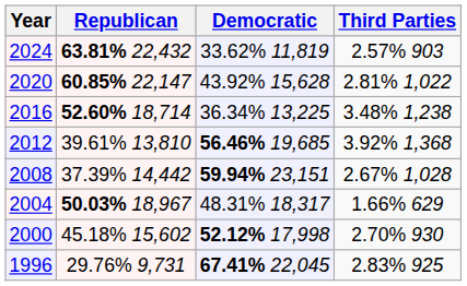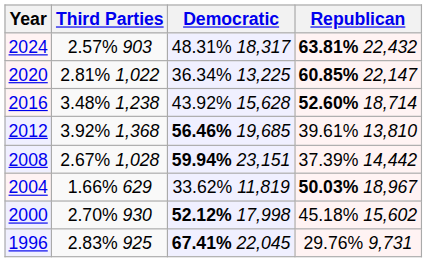columns swapped: Republican <-> Third Parties
2024 | Democratic: 33.62% 11,819 -> 48.31% 18,317
2020 | Democratic: 43.92% 15,628 -> 36.34% 13,225
2016 | Democratic: 36.34% 13,225 -> 43.92% 15,628
2004 | Democratic: 48.31% 18,317 -> 33.62% 11,819
